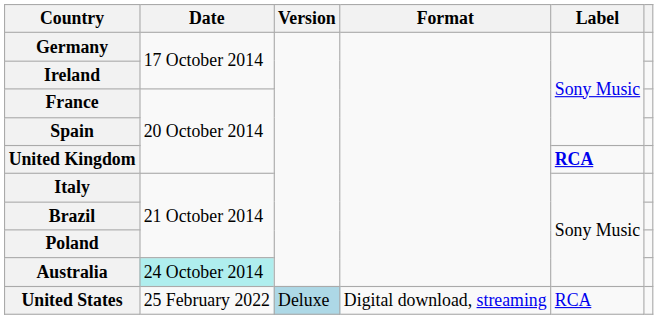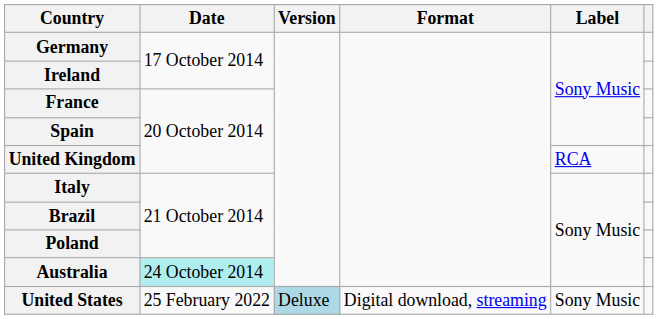United Kingdom | Label: bold -> normal
United States | Label: RCA -> Sony Music
